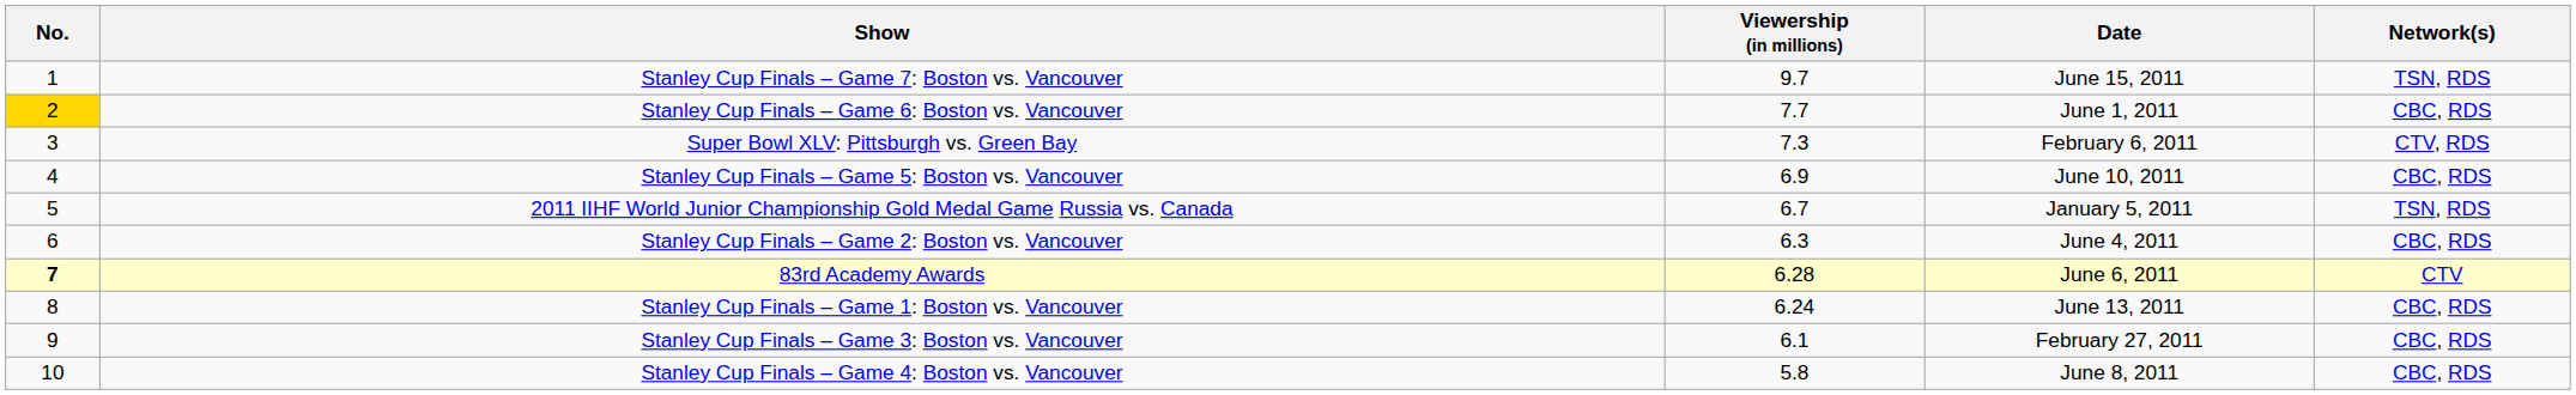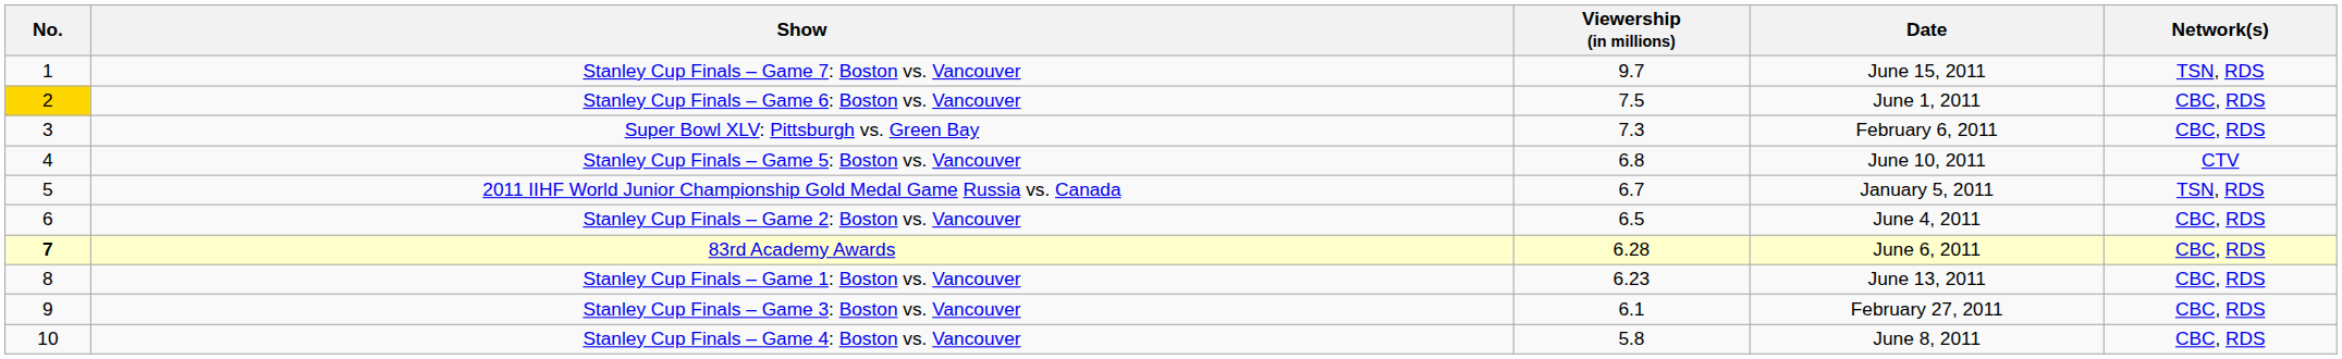Stanley Cup Finals – Game 6: Boston vs. Vancouver | Viewership (in millions): 7.7 -> 7.5
Super Bowl XLV: Pittsburgh vs. Green Bay | Network(s): CTV, RDS -> CBC, RDS
Stanley Cup Finals – Game 5: Boston vs. Vancouver | Viewership (in millions): 6.9 -> 6.8
Stanley Cup Finals – Game 5: Boston vs. Vancouver | Network(s): CBC, RDS -> CTV
Stanley Cup Finals – Game 2: Boston vs. Vancouver | Viewership (in millions): 6.3 -> 6.5
83rd Academy Awards | Network(s): CTV -> CBC, RDS
Stanley Cup Finals – Game 1: Boston vs. Vancouver | Viewership (in millions): 6.24 -> 6.23
